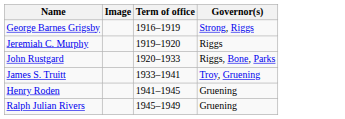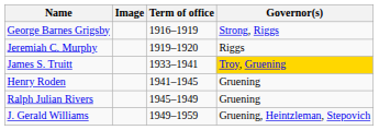- row: John Rustgard | 1920–1933 | Riggs, Bone, Parks
James S. Truitt | Governor(s): no background -> gold background
+ row: J. Gerald Williams | 1949–1959 | Gruening, Heintzleman, Stepovich
